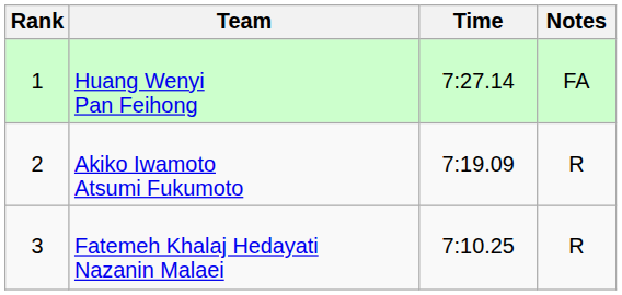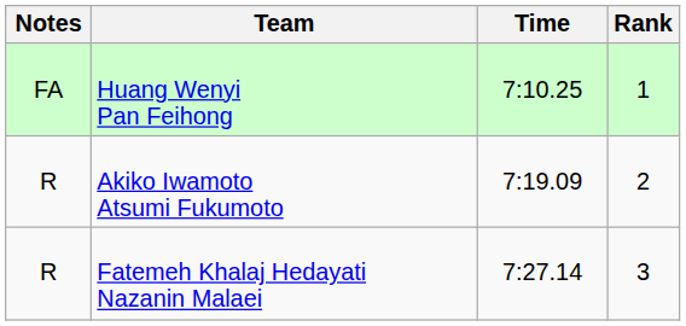columns swapped: Rank <-> Notes
Huang Wenyi Pan Feihong | Time: 7:27.14 -> 7:10.25
Fatemeh Khalaj Hedayati Nazanin Malaei | Time: 7:10.25 -> 7:27.14
